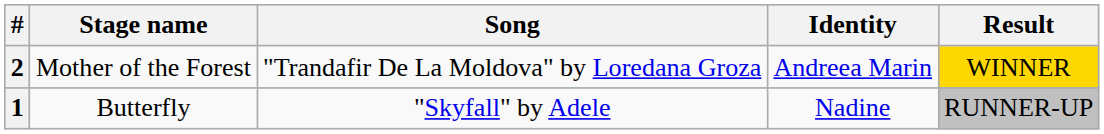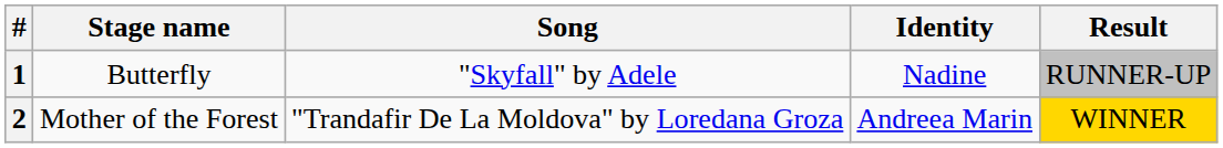rows swapped: 1 <-> 2
